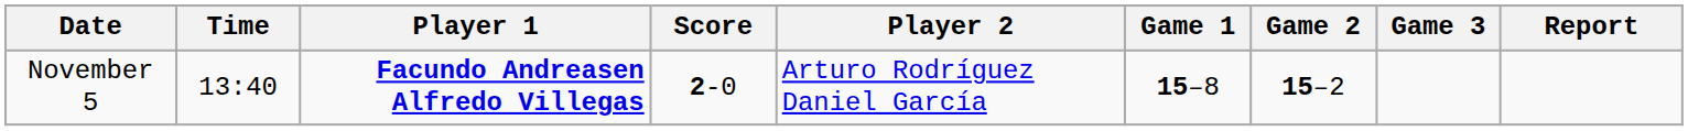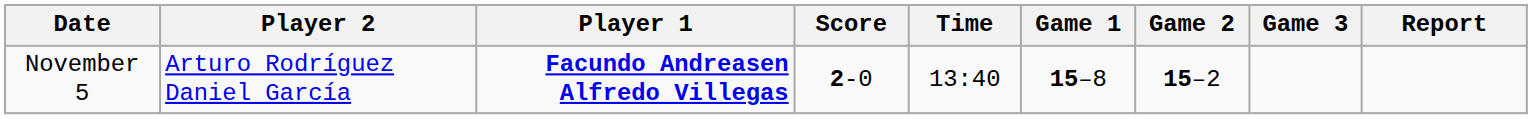columns swapped: Time <-> Player 2
